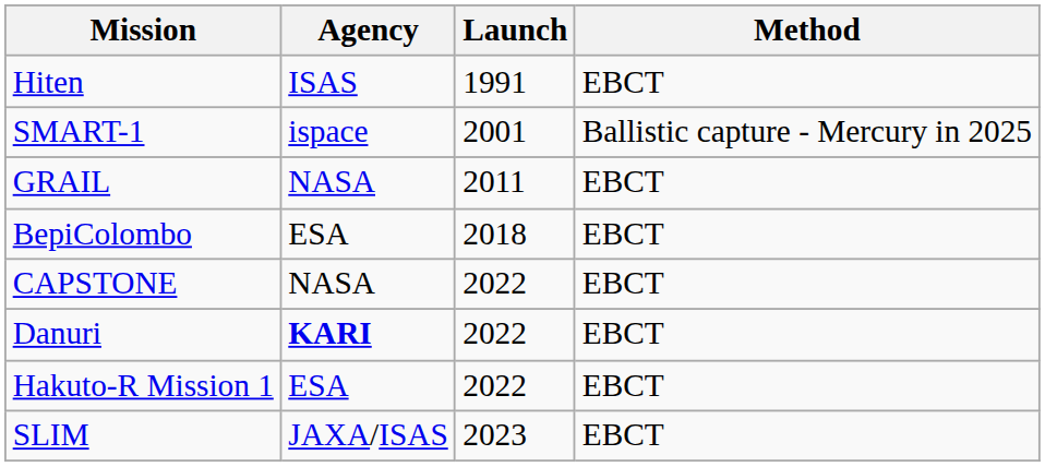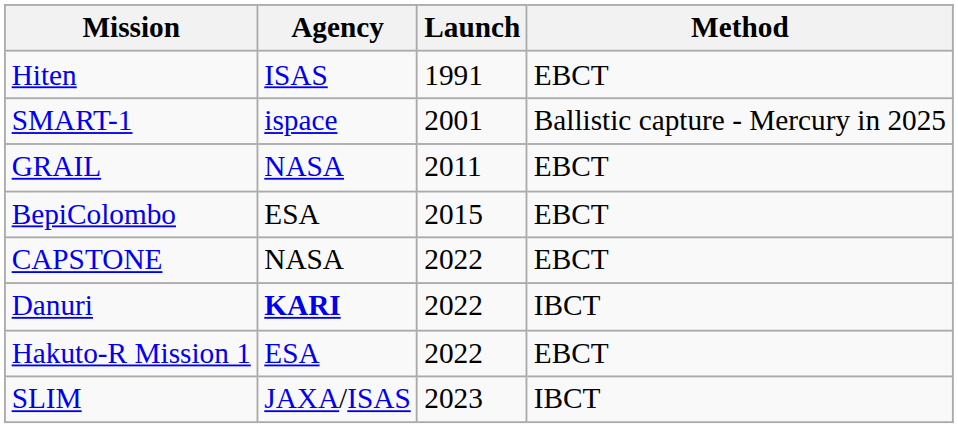BepiColombo | Launch: 2018 -> 2015
Danuri | Method: EBCT -> IBCT
SLIM | Method: EBCT -> IBCT
